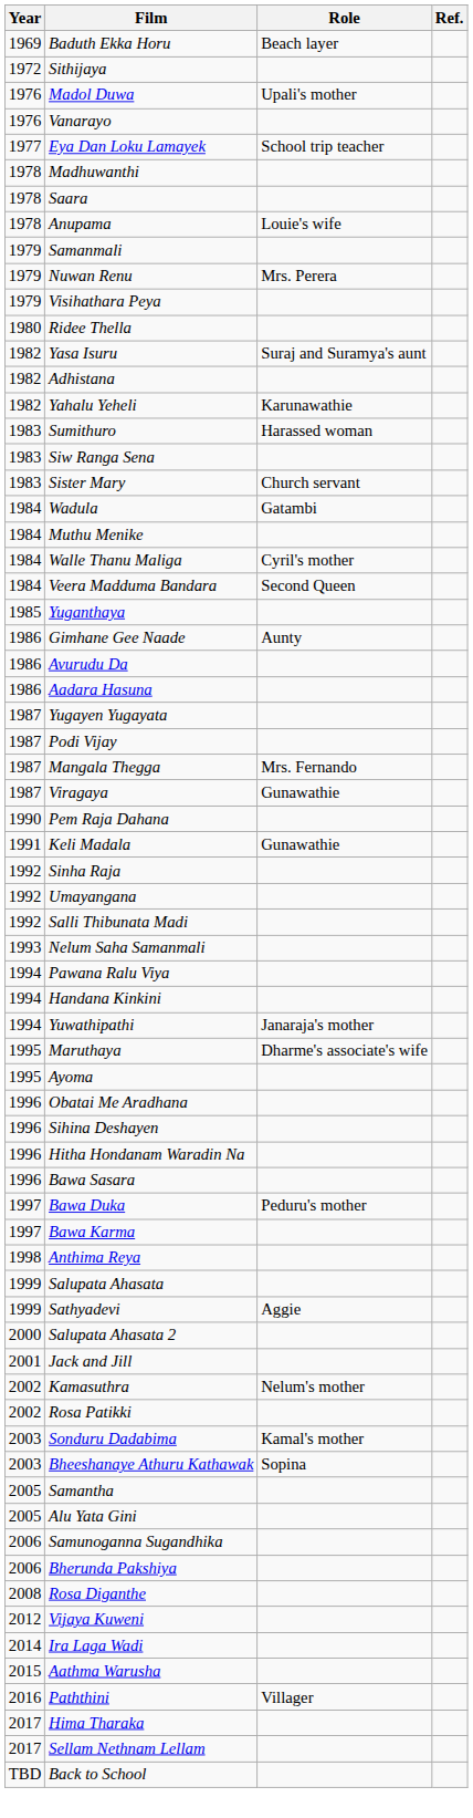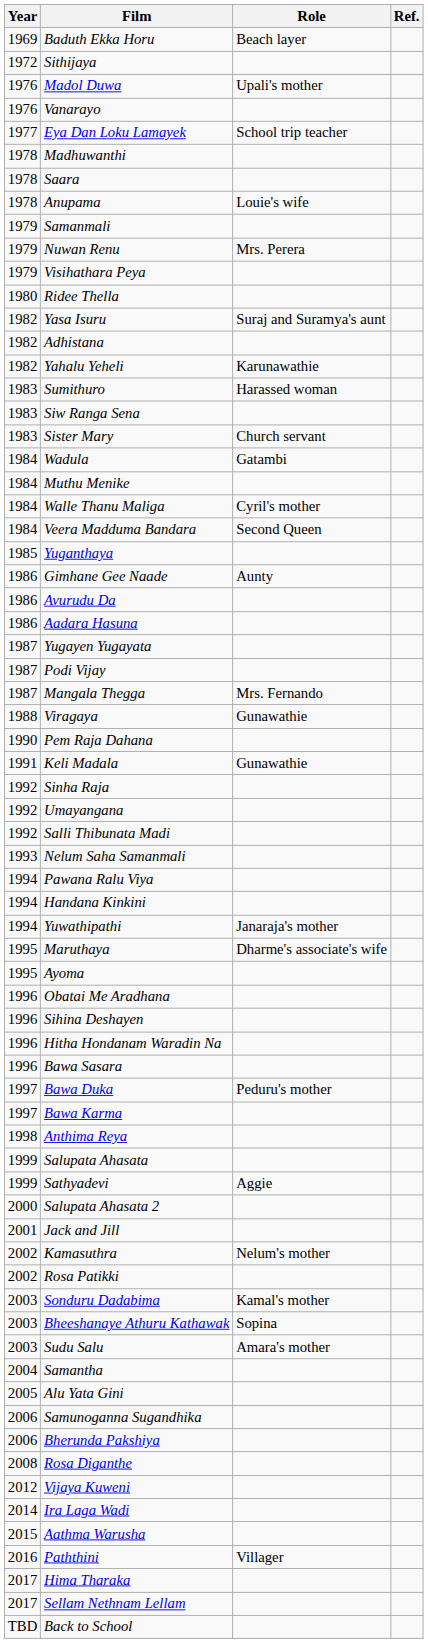Viragaya | Year: 1987 -> 1988
+ row: 2003 | Sudu Salu | Amara's mother
Samantha | Year: 2005 -> 2004
